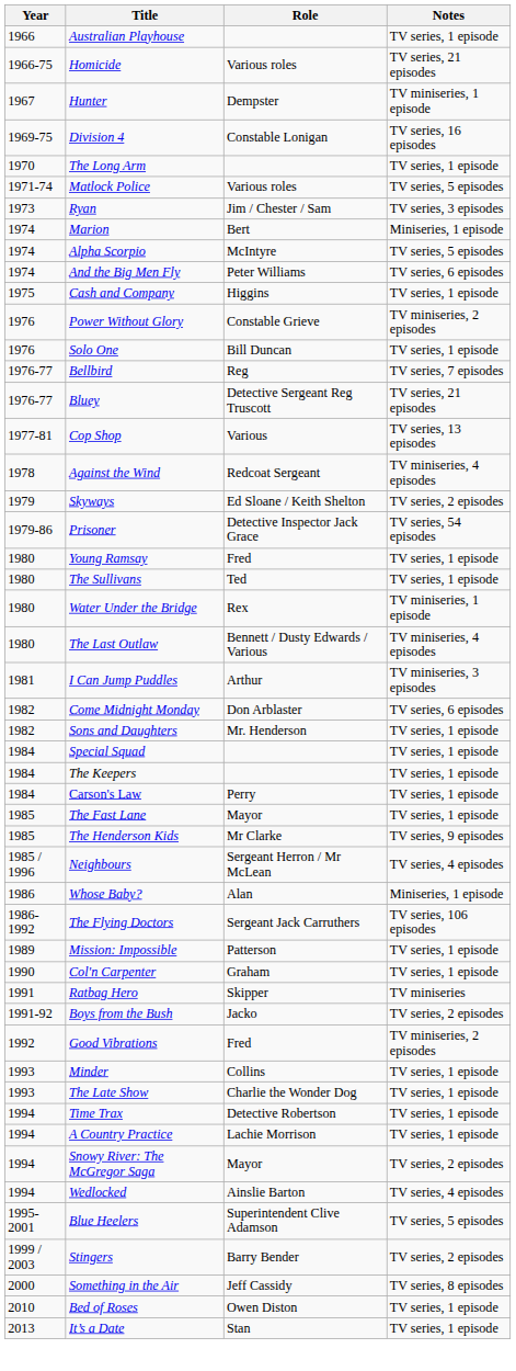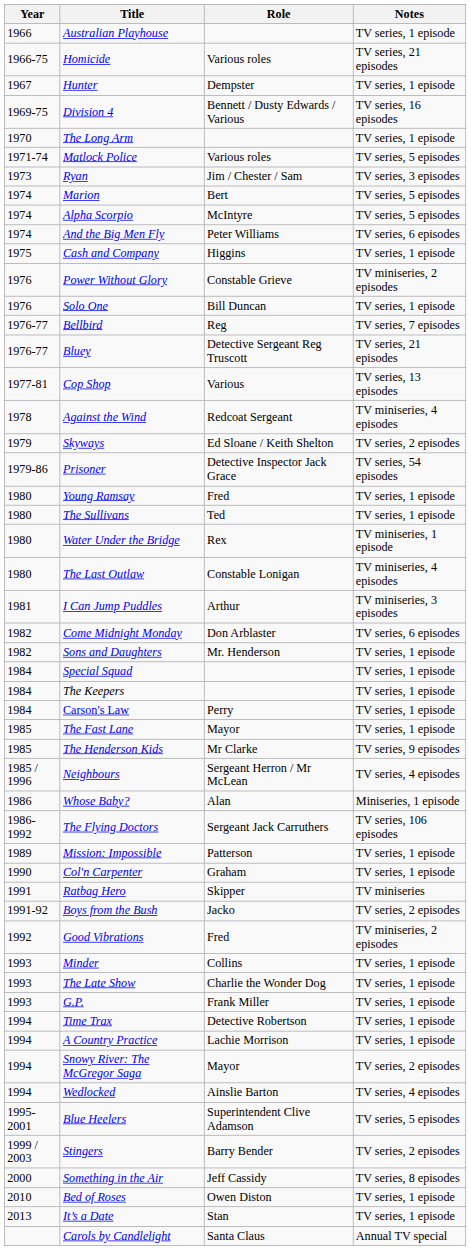Hunter | Notes: TV miniseries, 1 episode -> TV series, 1 episode
Division 4 | Role: Constable Lonigan -> Bennett / Dusty Edwards / Various
Marion | Notes: Miniseries, 1 episode -> TV series, 5 episodes
The Last Outlaw | Role: Bennett / Dusty Edwards / Various -> Constable Lonigan
+ row: 1993 | G.P. | Frank Miller | TV series, 1 episode
+ row: Carols by Candlelight | Santa Claus | Annual TV special
